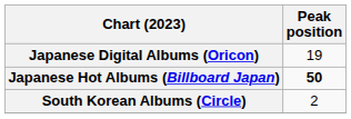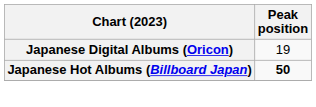- row: South Korean Albums (Circle) | 2
